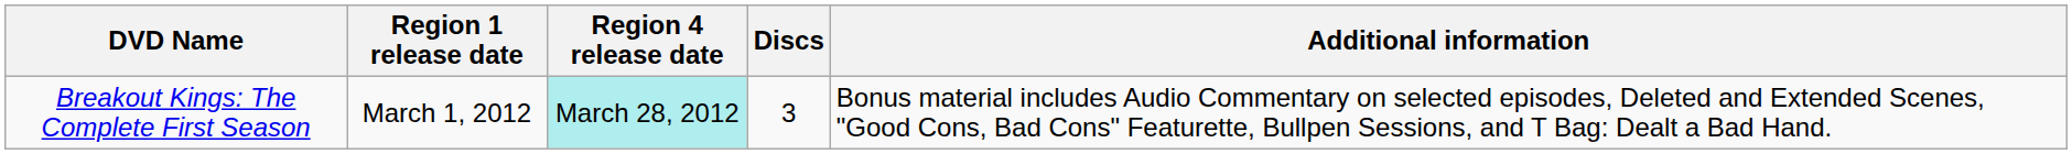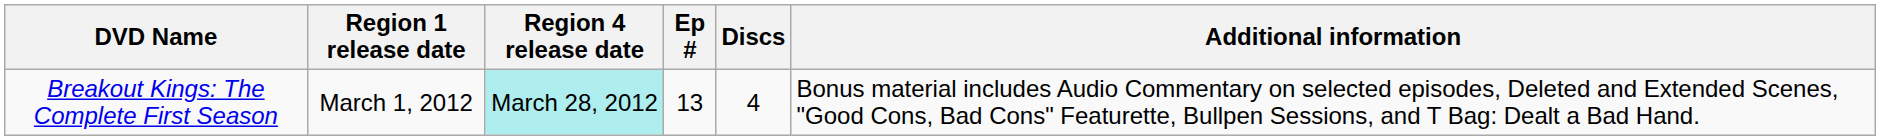+ column: Ep # | 13
Breakout Kings: The Complete First Season | Discs: 3 -> 4
